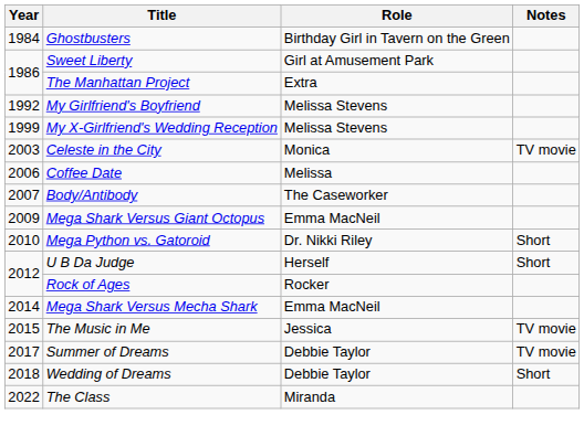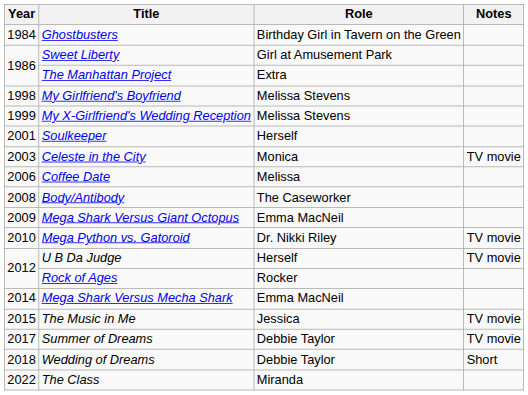My Girlfriend's Boyfriend | Year: 1992 -> 1998
+ row: 2001 | Soulkeeper | Herself
Body/Antibody | Year: 2007 -> 2008
Mega Python vs. Gatoroid | Notes: Short -> TV movie
U B Da Judge | Notes: Short -> TV movie
